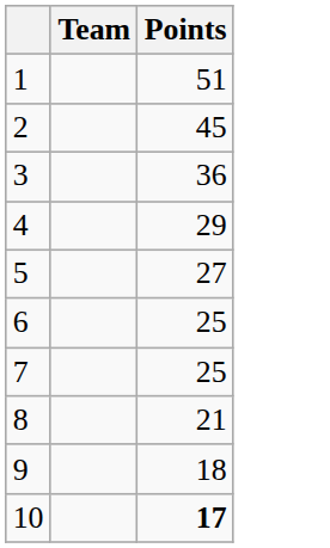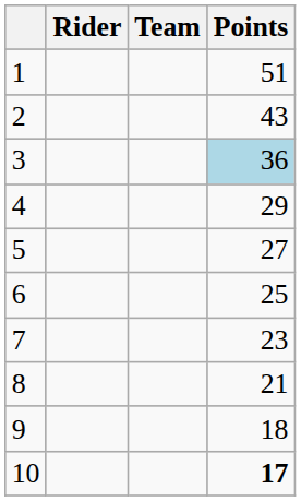+ column: Rider
2 | Points: 45 -> 43
3 | Points: no background -> lightblue background
7 | Points: 25 -> 23
